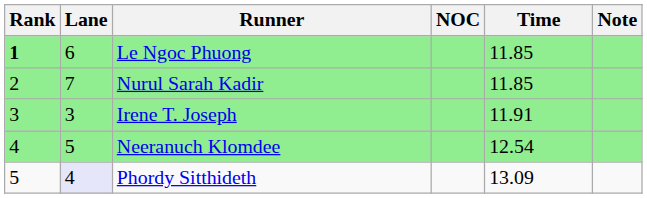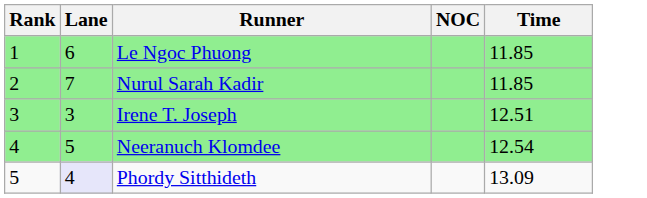- column: Note
Le Ngoc Phuong | Rank: bold -> normal
Irene T. Joseph | Time: 11.91 -> 12.51
